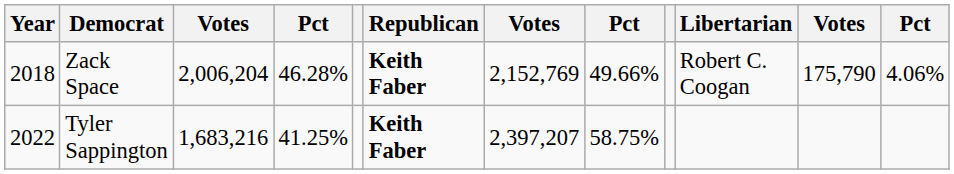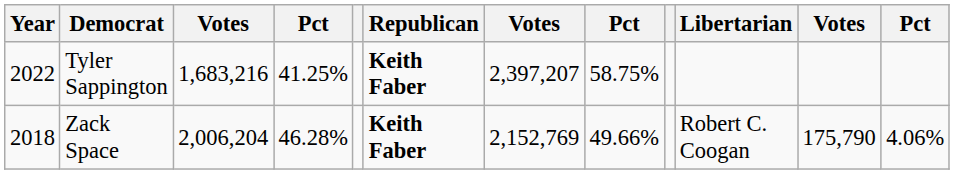rows swapped: Zack Space <-> Tyler Sappington
